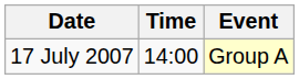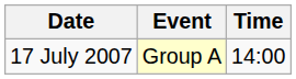columns swapped: Time <-> Event
